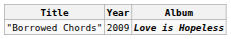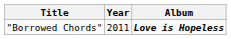"Borrowed Chords" | Year: 2009 -> 2011
